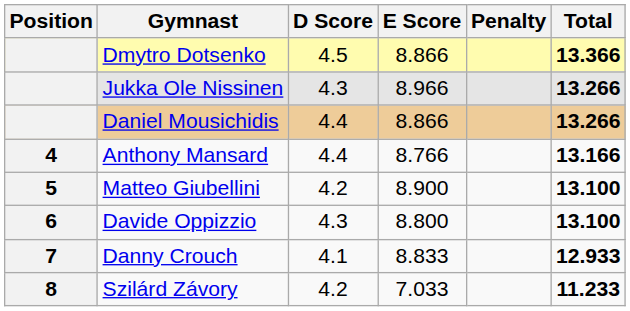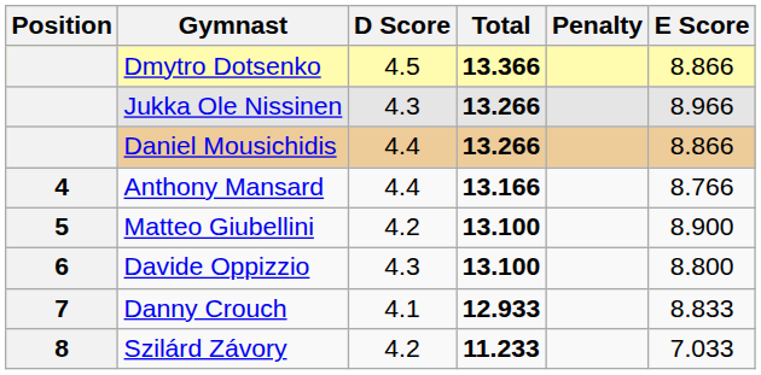columns swapped: E Score <-> Total
